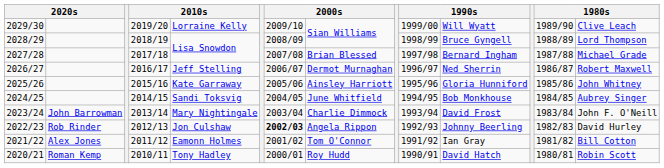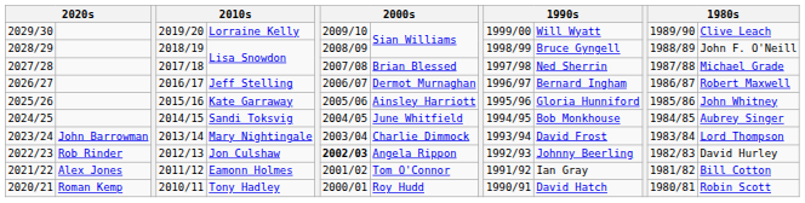2028/29 | column 14: Lord Thompson -> John F. O'Neill
2027/28 | column 11: Bernard Ingham -> Ned Sherrin
2026/27 | column 11: Ned Sherrin -> Bernard Ingham
2023/24 | column 14: John F. O'Neill -> Lord Thompson
